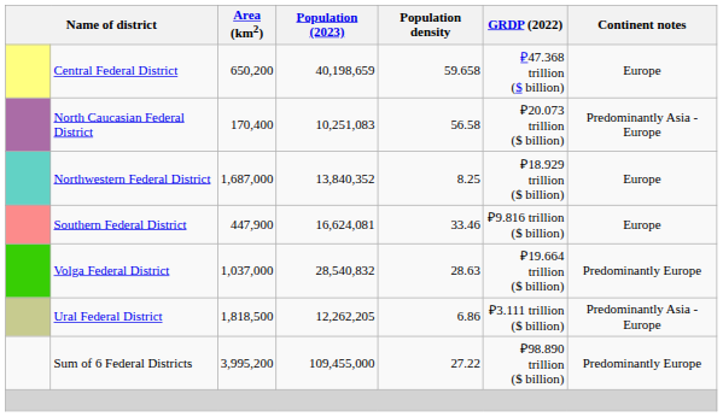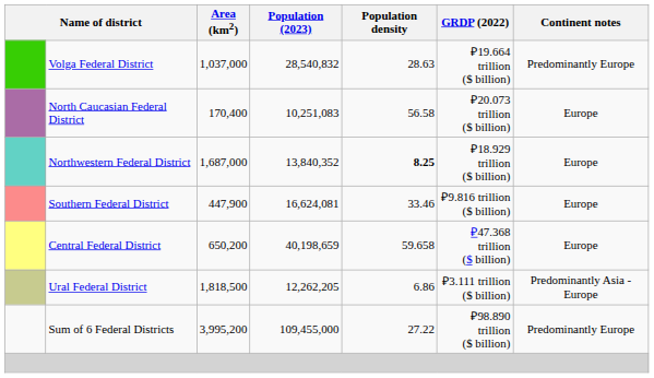rows swapped: Central Federal District <-> Volga Federal District
North Caucasian Federal District | Continent notes: Predominantly Asia - Europe -> Europe
Northwestern Federal District | Population density: normal -> bold
